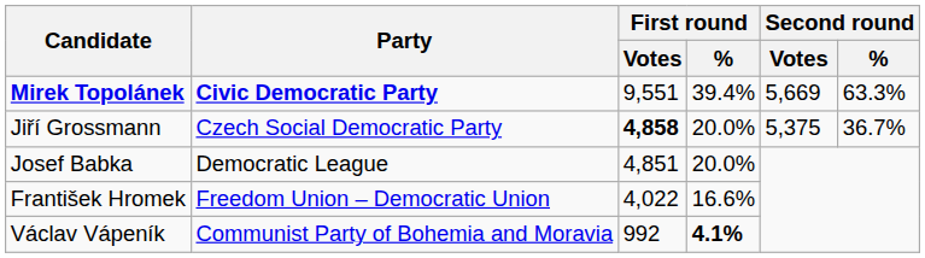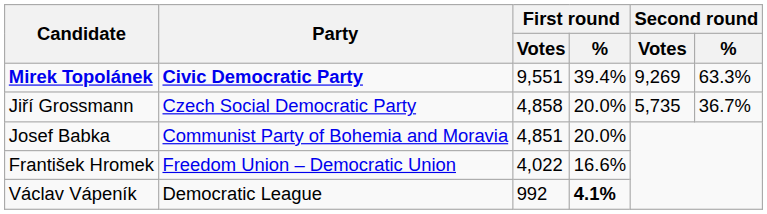Mirek Topolánek | Second round / Votes: 5,669 -> 9,269
Jiří Grossmann | First round / Votes: bold -> normal
Jiří Grossmann | Second round / Votes: 5,375 -> 5,735
Josef Babka | Party: Democratic League -> Communist Party of Bohemia and Moravia
Václav Vápeník | Party: Communist Party of Bohemia and Moravia -> Democratic League
